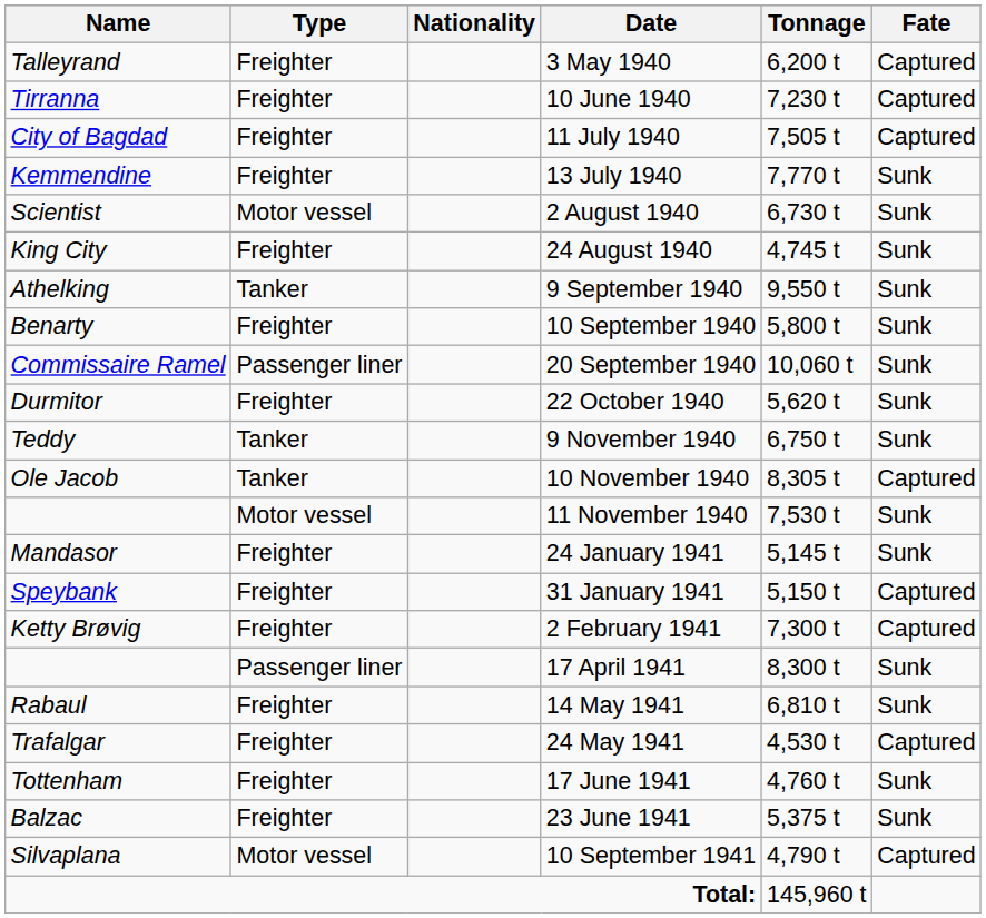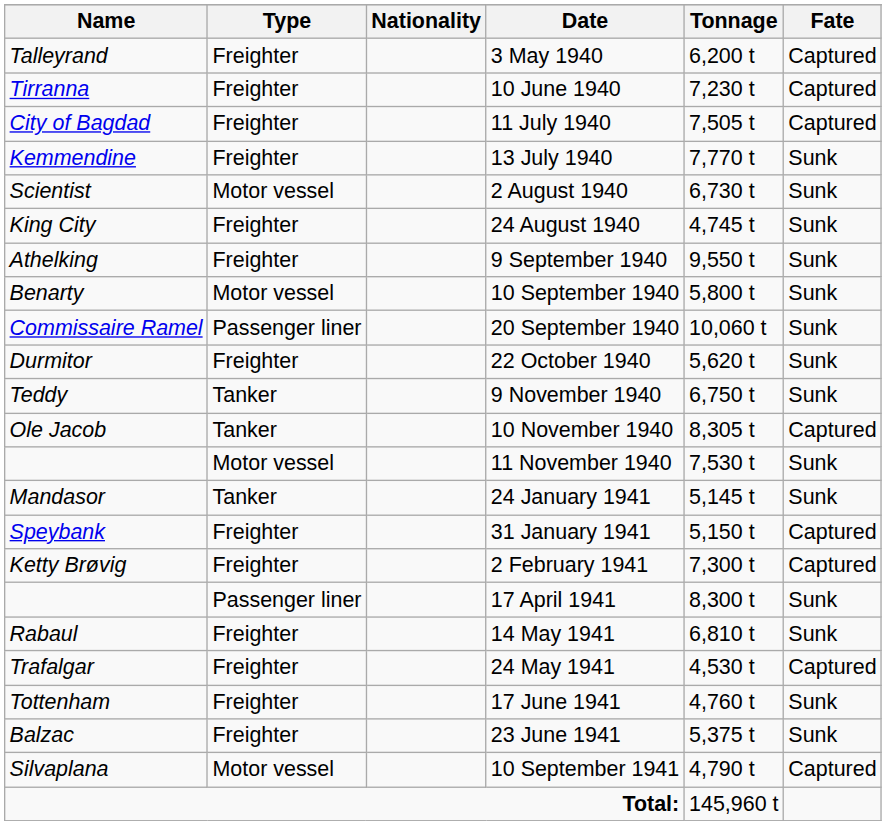9 September 1940 | Type: Tanker -> Freighter
10 September 1940 | Type: Freighter -> Motor vessel
24 January 1941 | Type: Freighter -> Tanker
